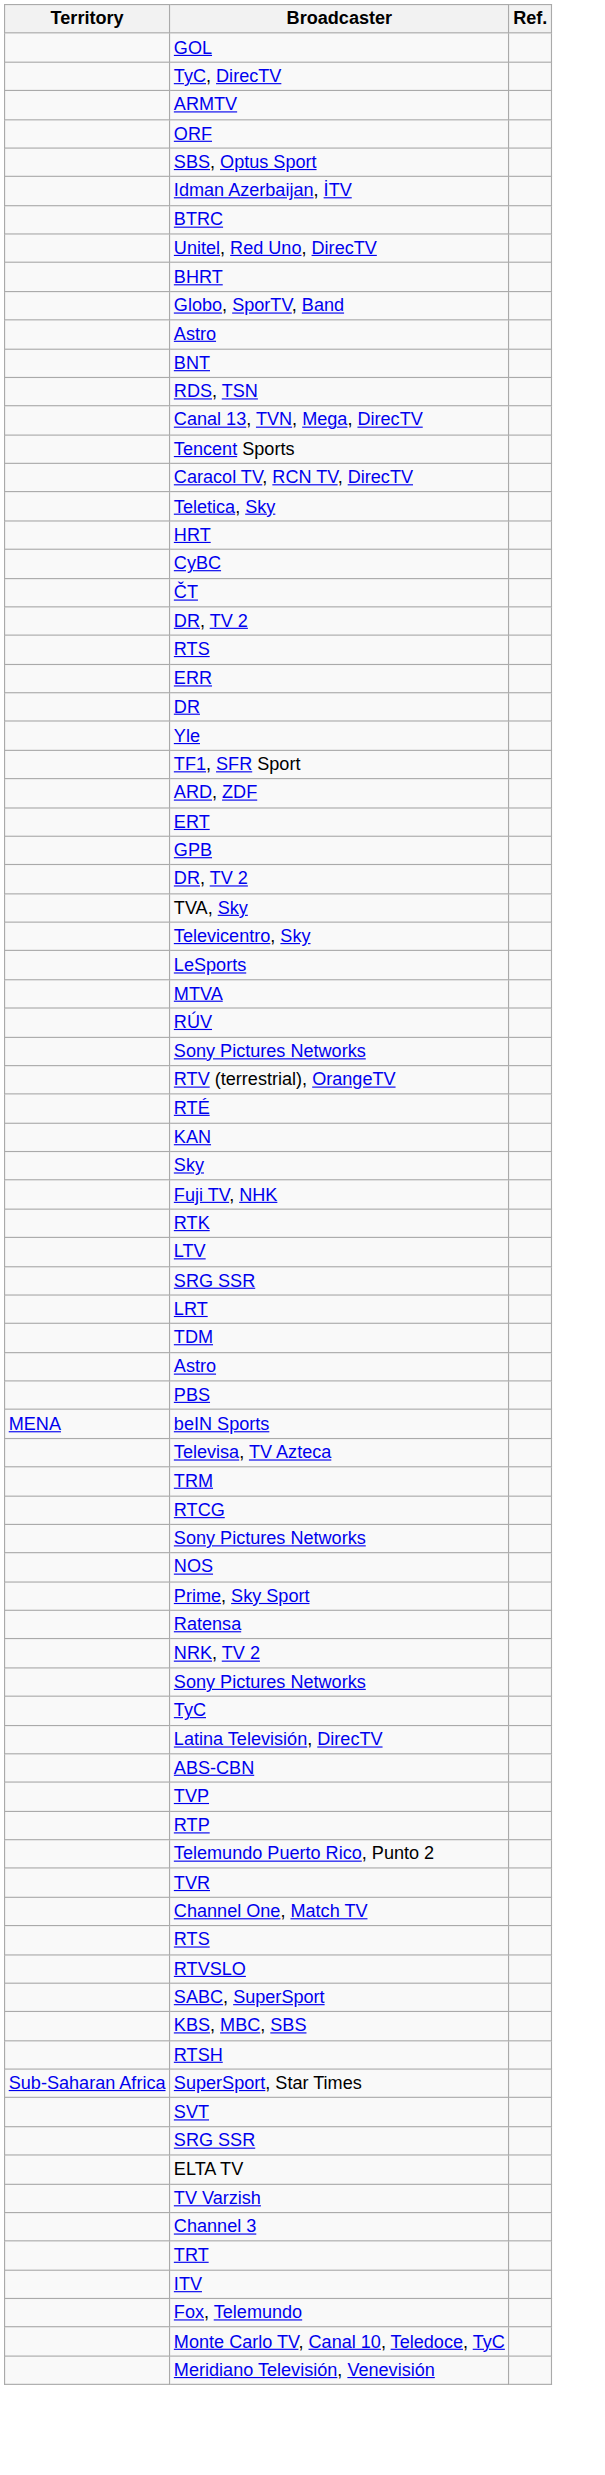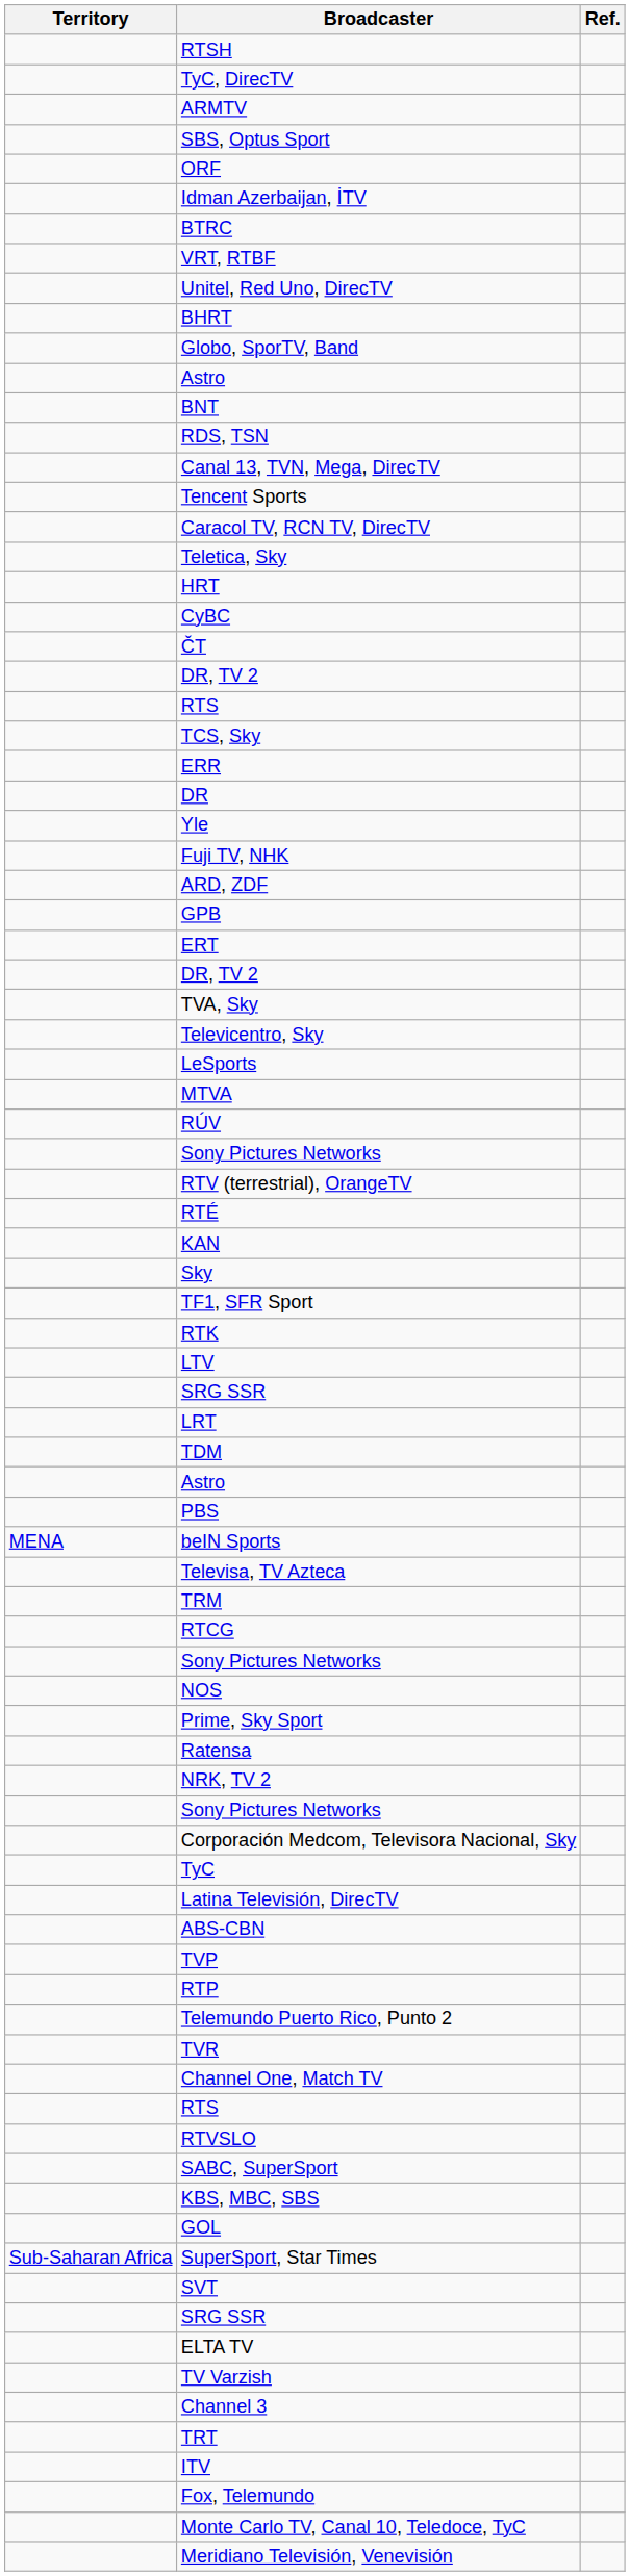rows swapped: RTSH <-> GOL
rows swapped: SBS, Optus Sport <-> ORF
+ row: VRT, RTBF
+ row: TCS, Sky
rows swapped: TF1, SFR Sport <-> Fuji TV, NHK
rows swapped: GPB <-> ERT
+ row: Corporación Medcom, Televisora Nacional, Sky
